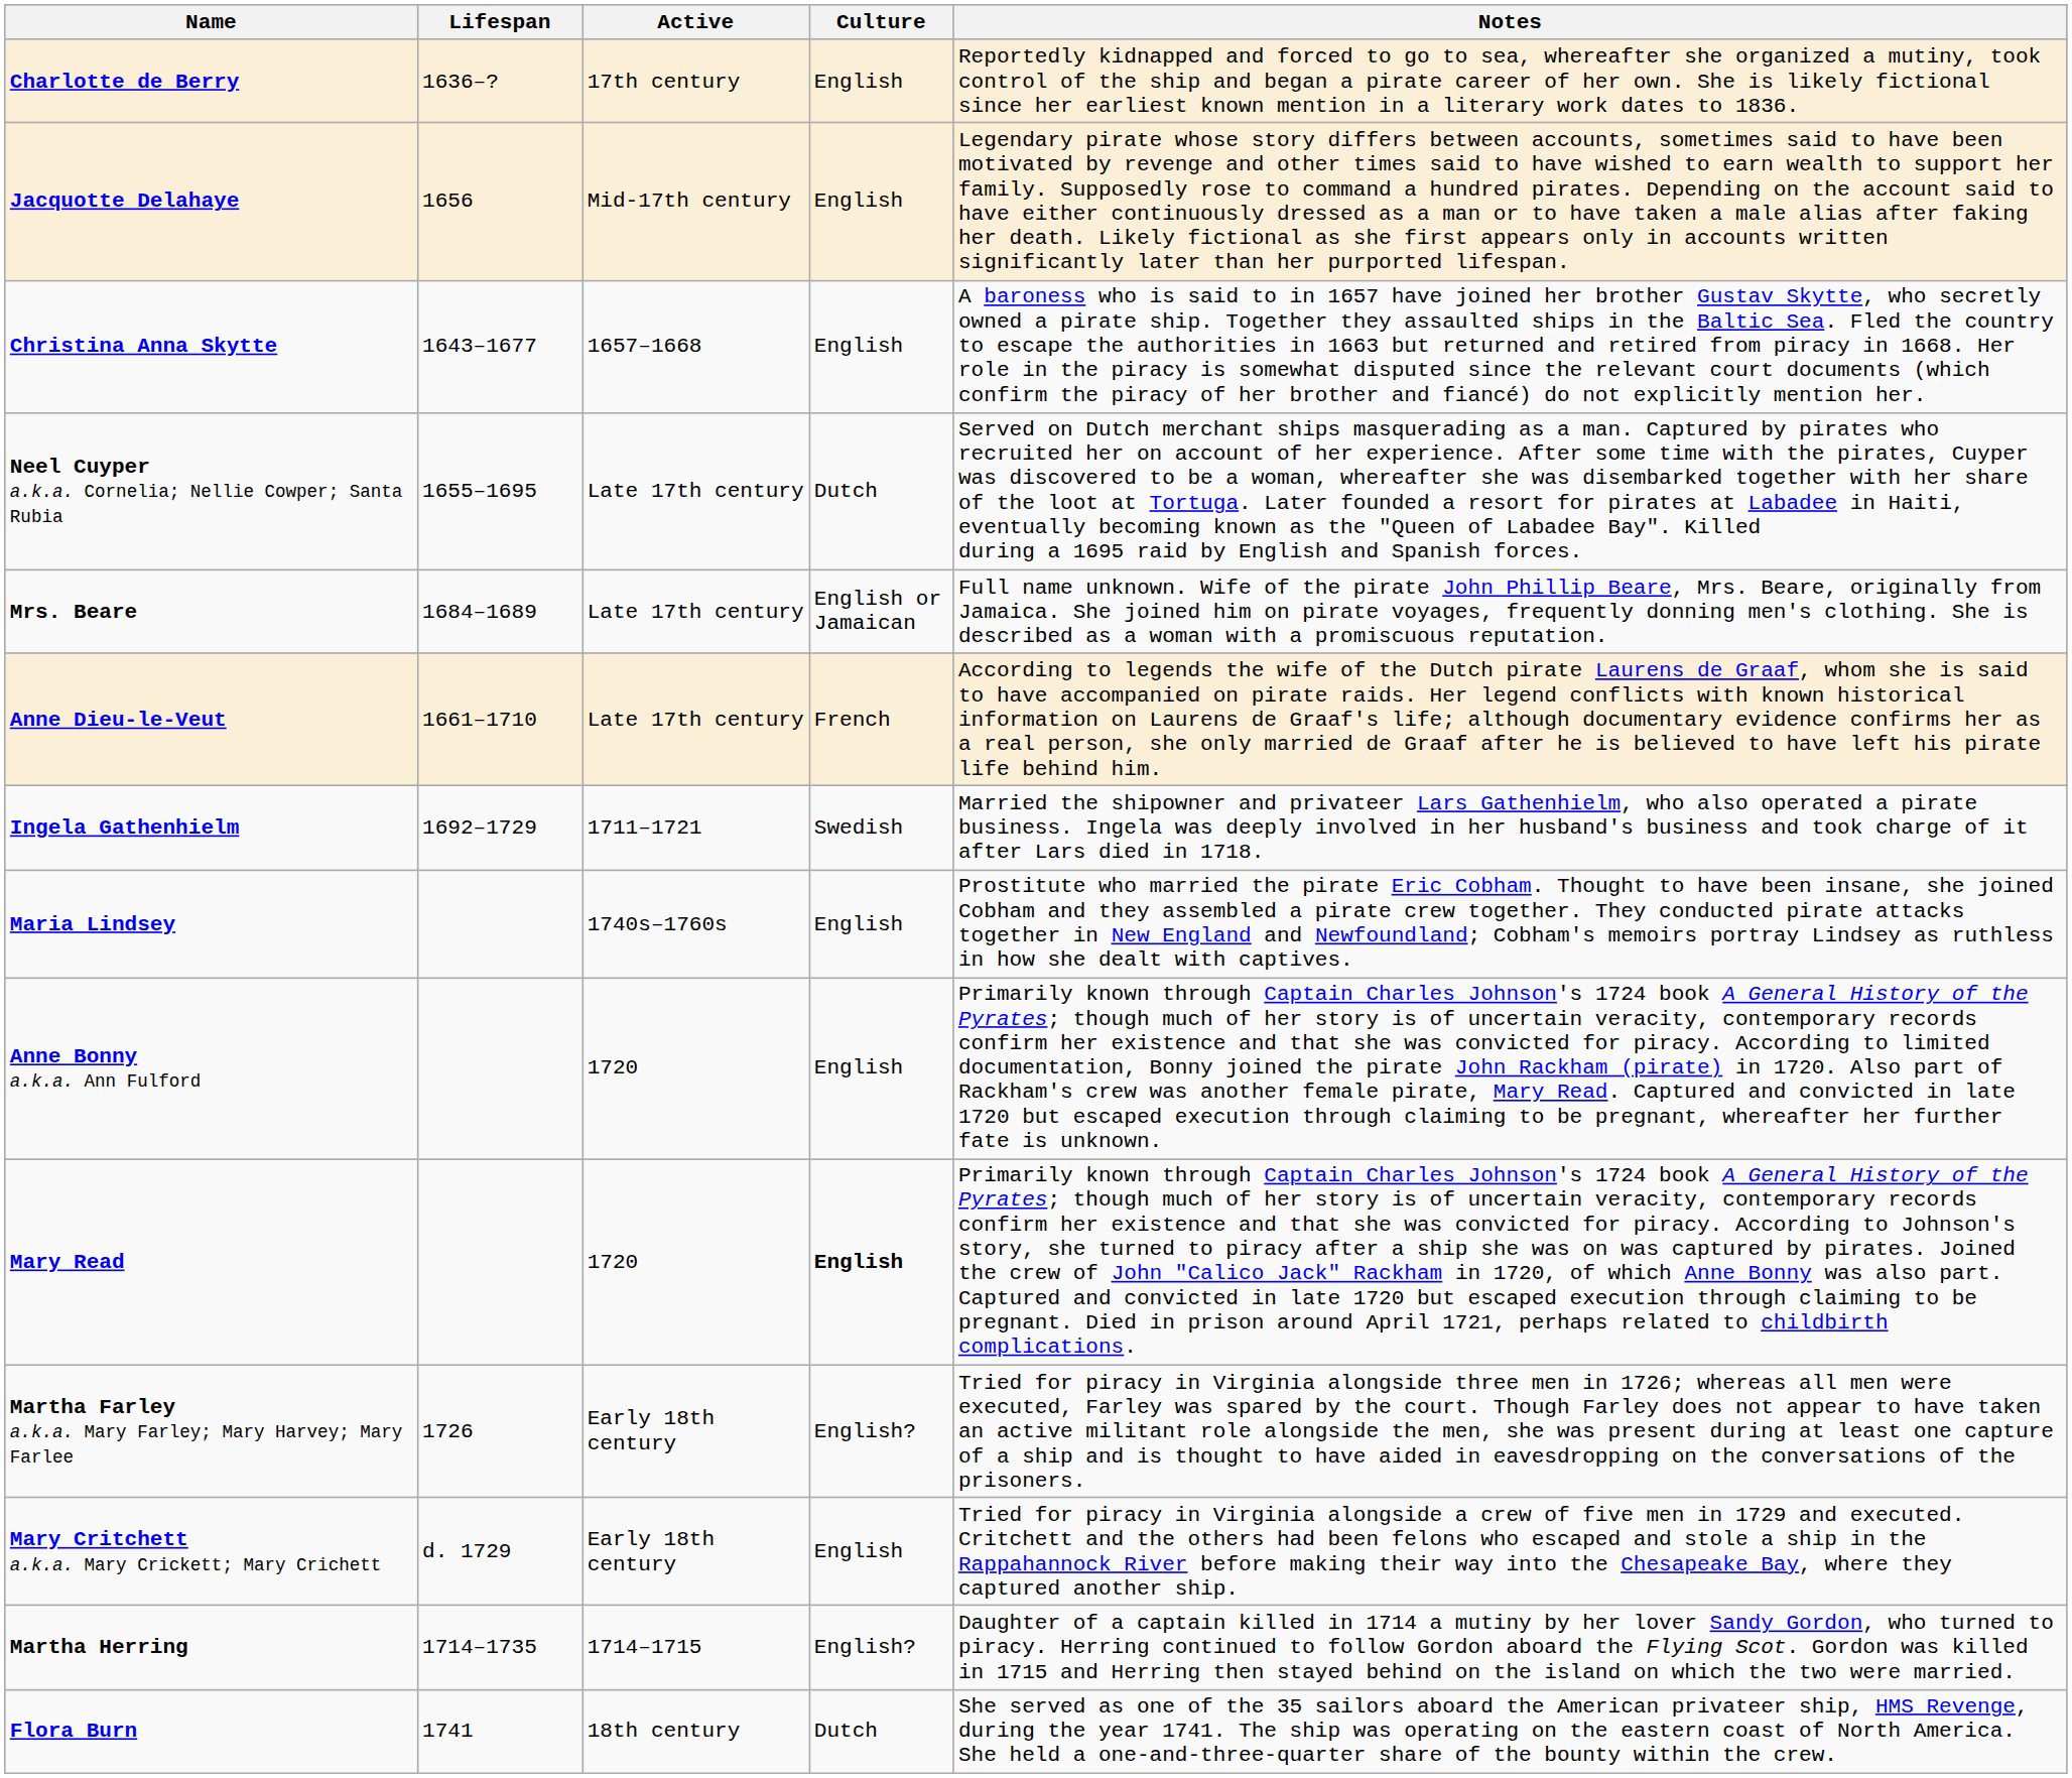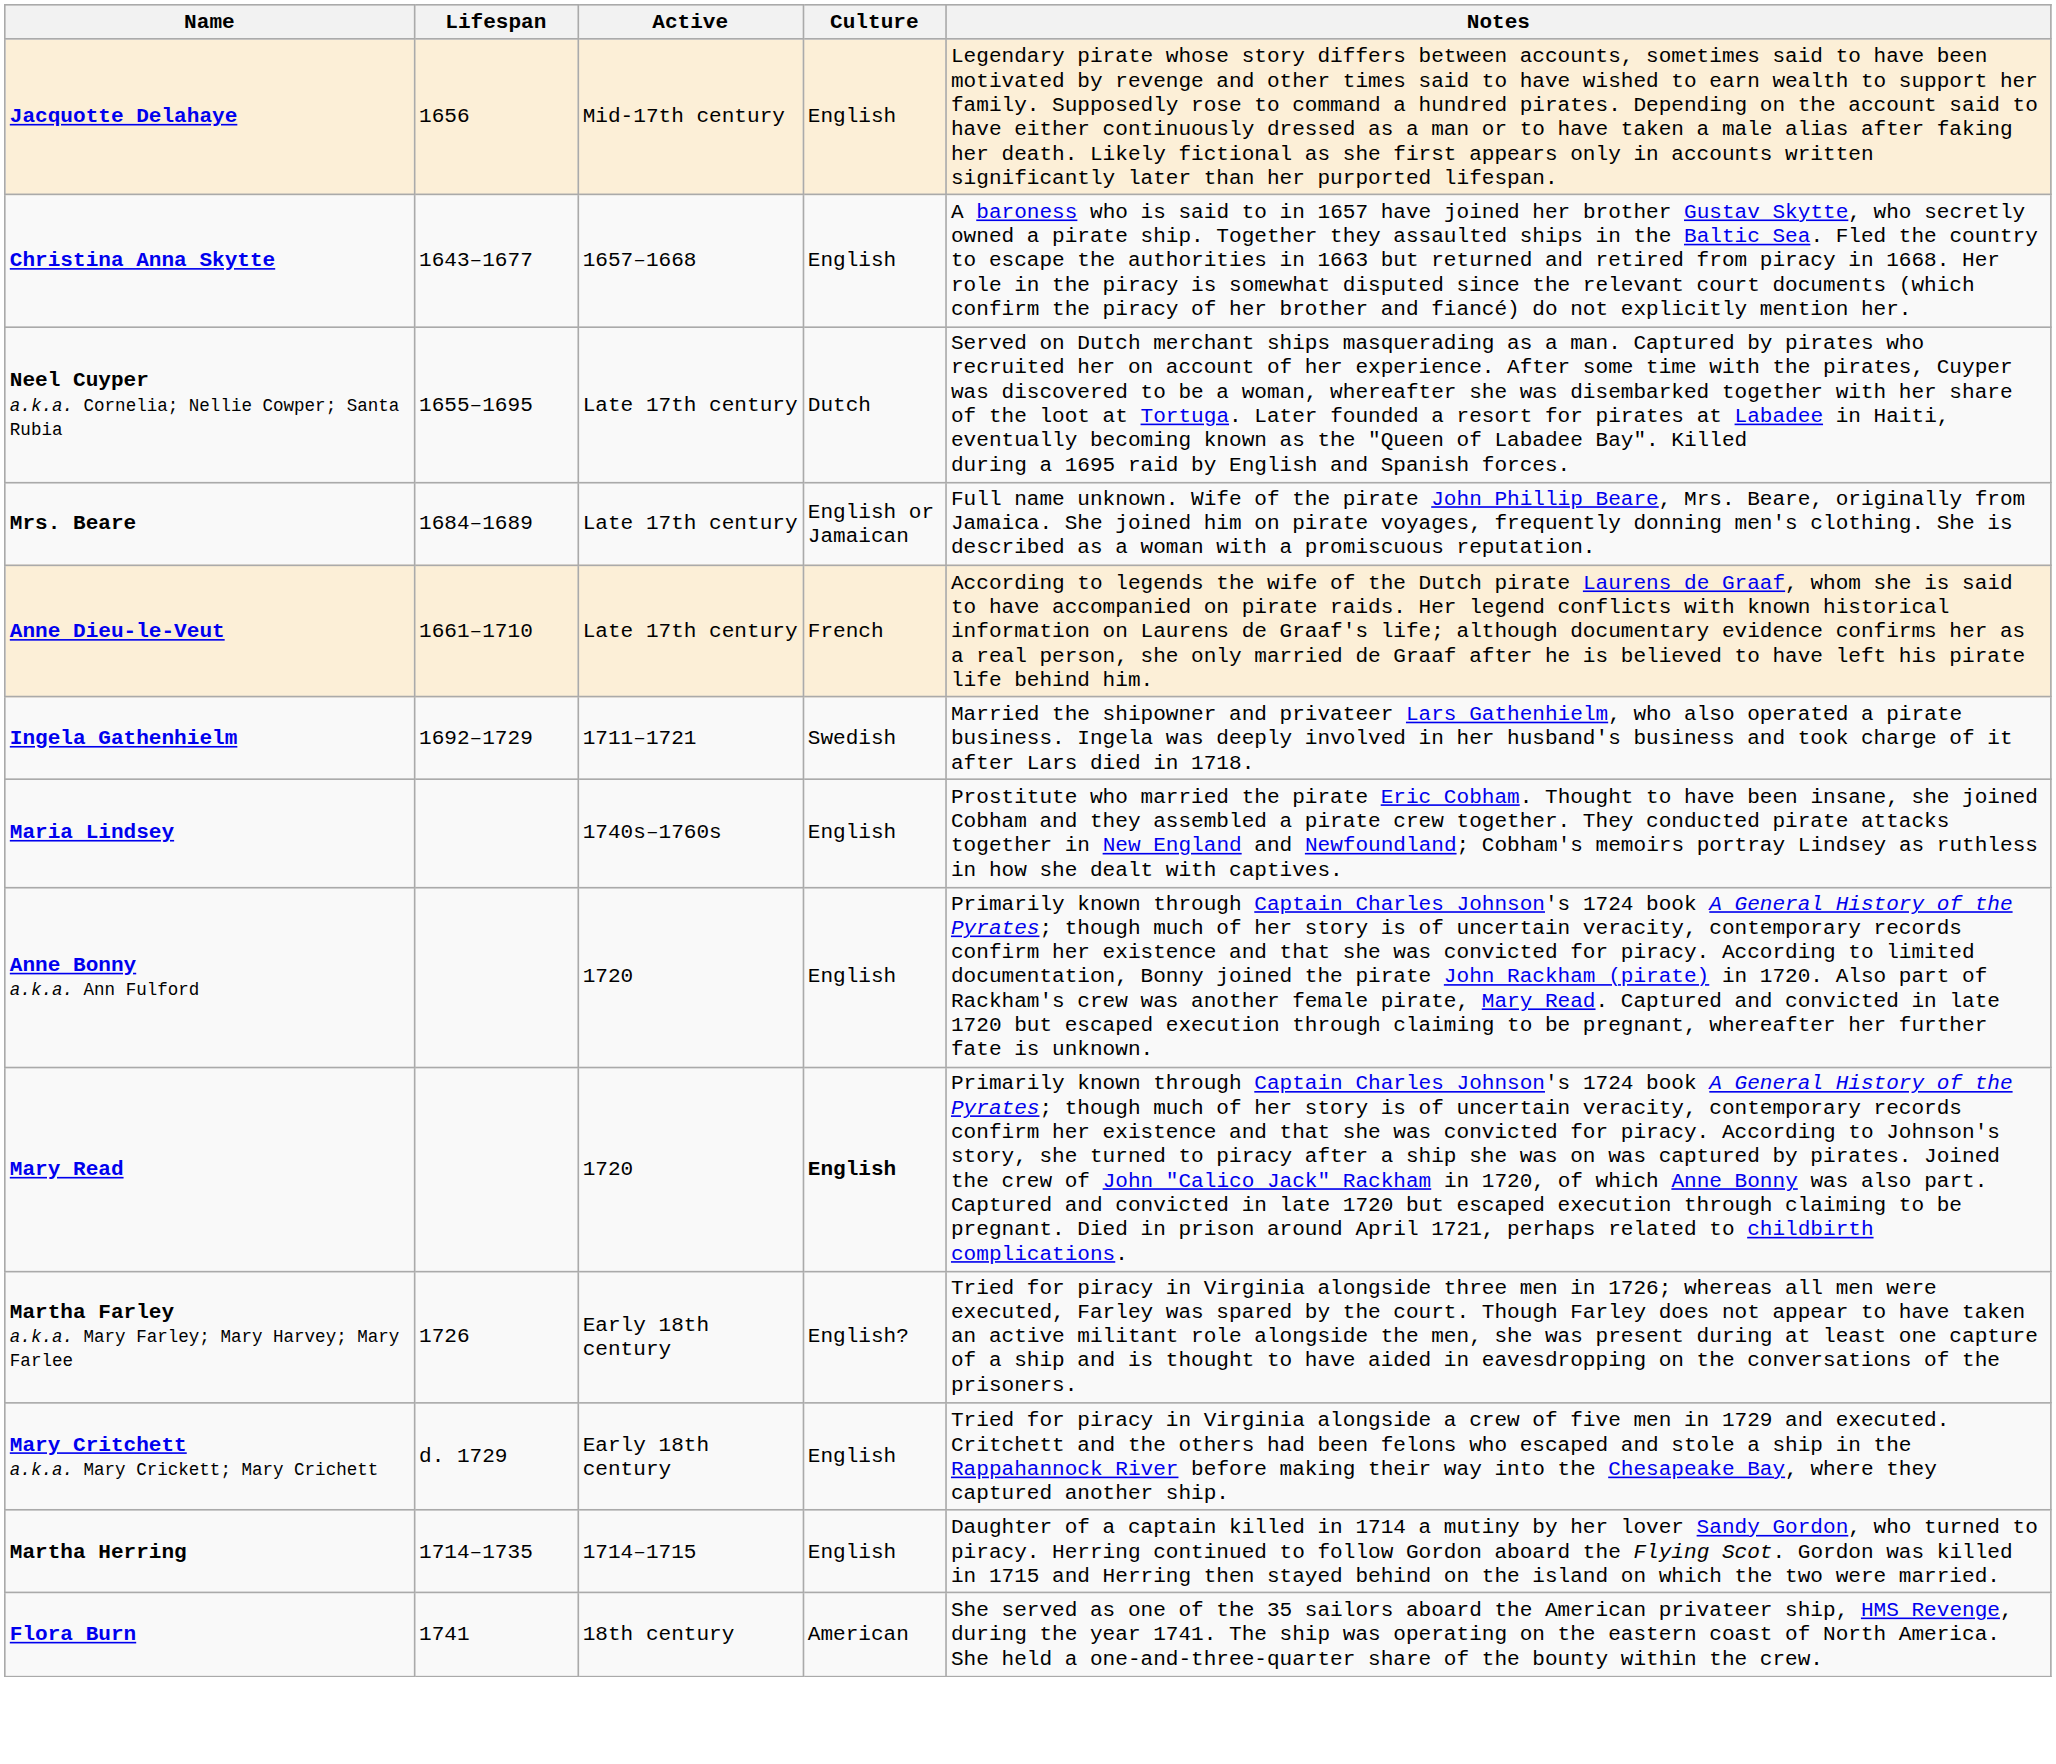- row: Charlotte de Berry | 1636–? | 17th century | English | Reportedly kidnapped and forced to go to sea, whereafter she organized a mutiny, took control of the ship and began a pirate career of her own. She is likely fictional since her earliest known mention in a literary work dates to 1836.
Martha Herring | Culture: English? -> English
Flora Burn | Culture: Dutch -> American
